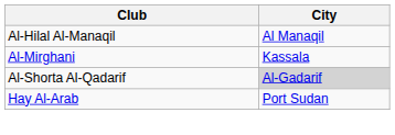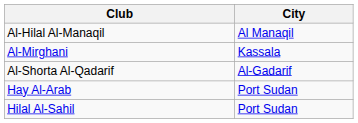Al-Shorta Al-Qadarif | City: lightgrey background -> no background
+ row: Hilal Al-Sahil | Port Sudan
